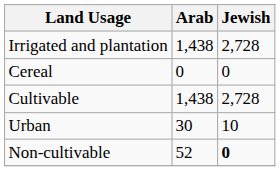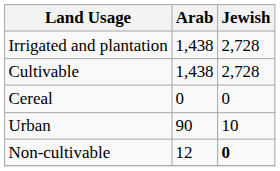rows swapped: Cereal <-> Cultivable
Urban | Arab: 30 -> 90
Non-cultivable | Arab: 52 -> 12
